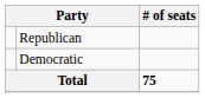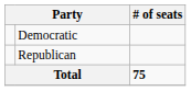rows swapped: Republican <-> Democratic
